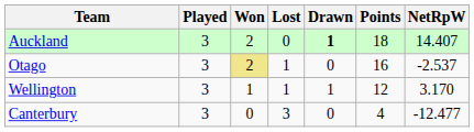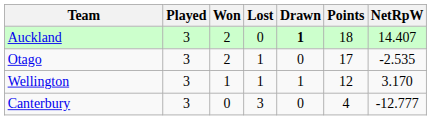Otago | Won: khaki background -> no background
Otago | Points: 16 -> 17
Otago | NetRpW: -2.537 -> -2.535
Canterbury | NetRpW: -12.477 -> -12.777
